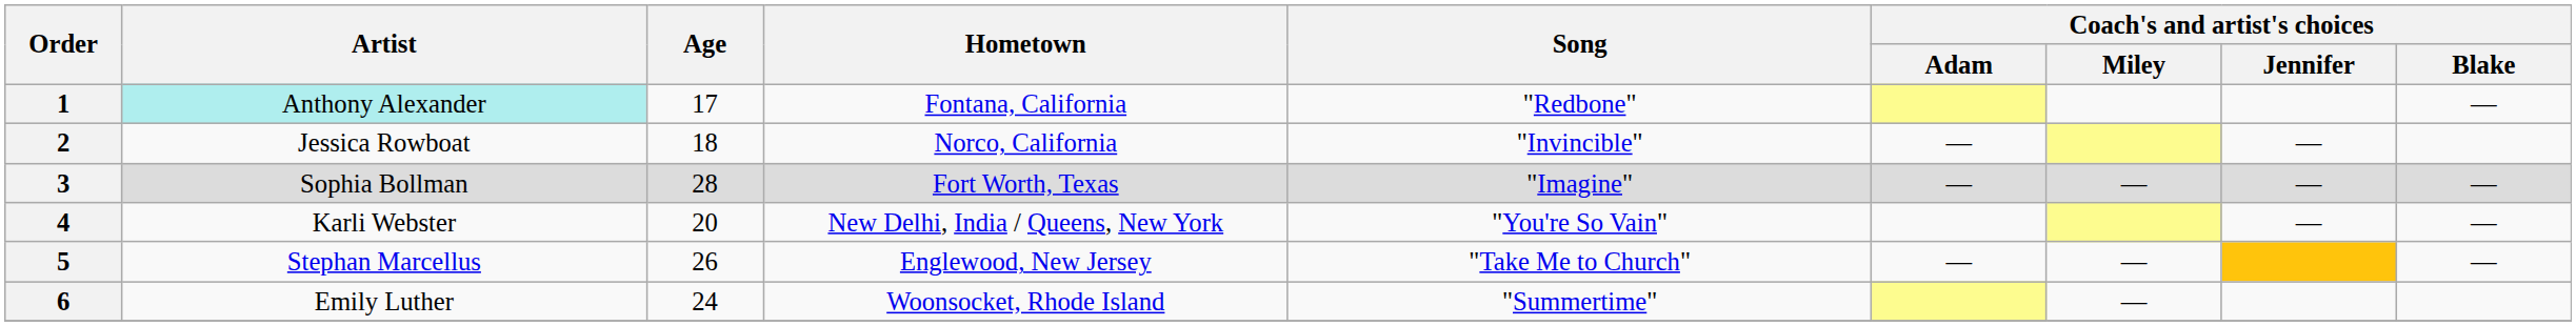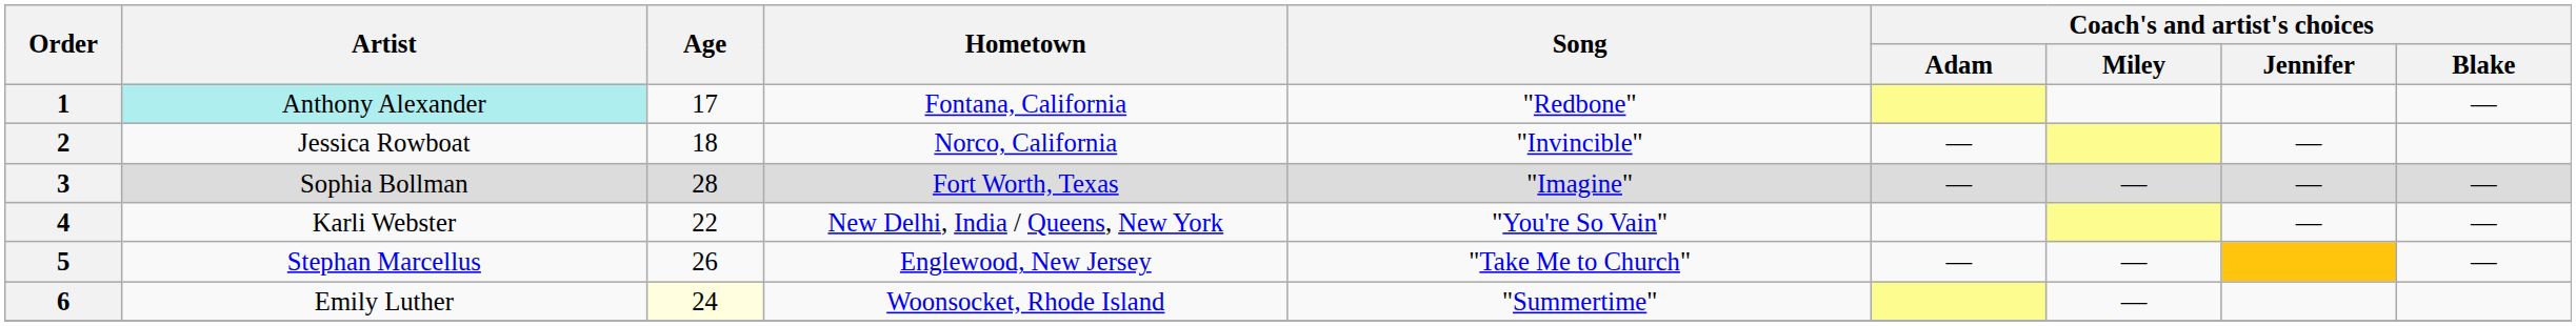4 | Age: 20 -> 22
6 | Age: no background -> lightyellow background
